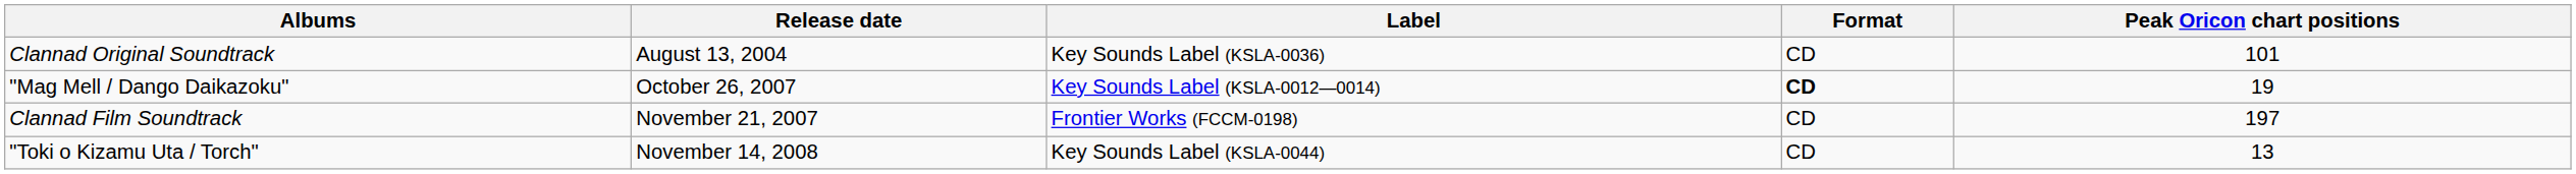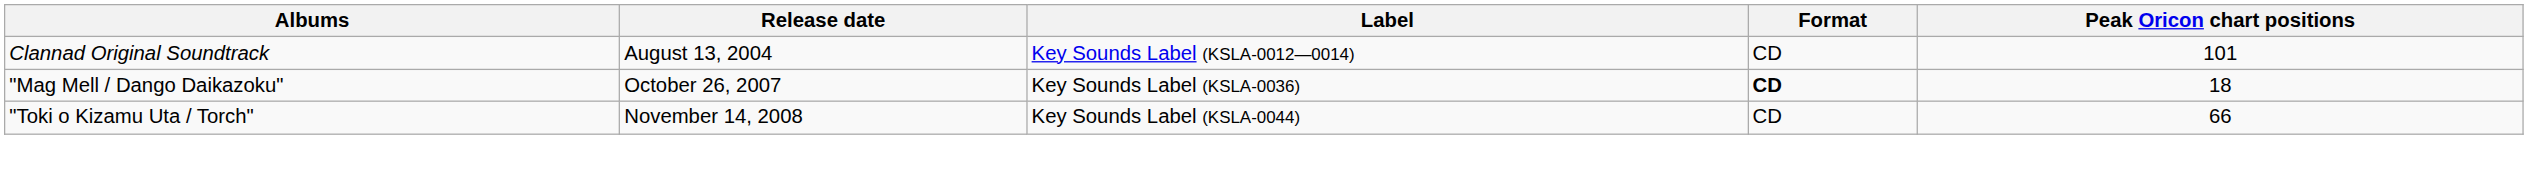Clannad Original Soundtrack | Label: Key Sounds Label (KSLA-0036) -> Key Sounds Label (KSLA-0012—0014)
"Mag Mell / Dango Daikazoku" | Label: Key Sounds Label (KSLA-0012—0014) -> Key Sounds Label (KSLA-0036)
"Mag Mell / Dango Daikazoku" | Peak Oricon chart positions: 19 -> 18
- row: Clannad Film Soundtrack | November 21, 2007 | Frontier Works (FCCM-0198) | CD | 197
"Toki o Kizamu Uta / Torch" | Peak Oricon chart positions: 13 -> 66
